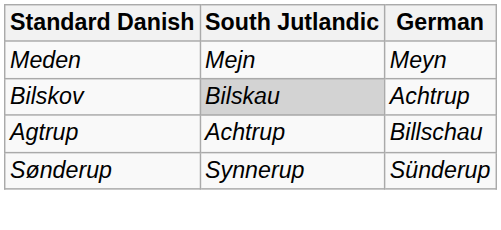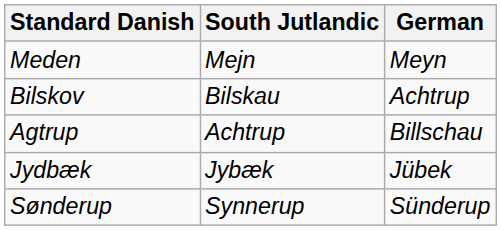Bilskov | South Jutlandic: lightgrey background -> no background
+ row: Jydbæk | Jybæk | Jübek
